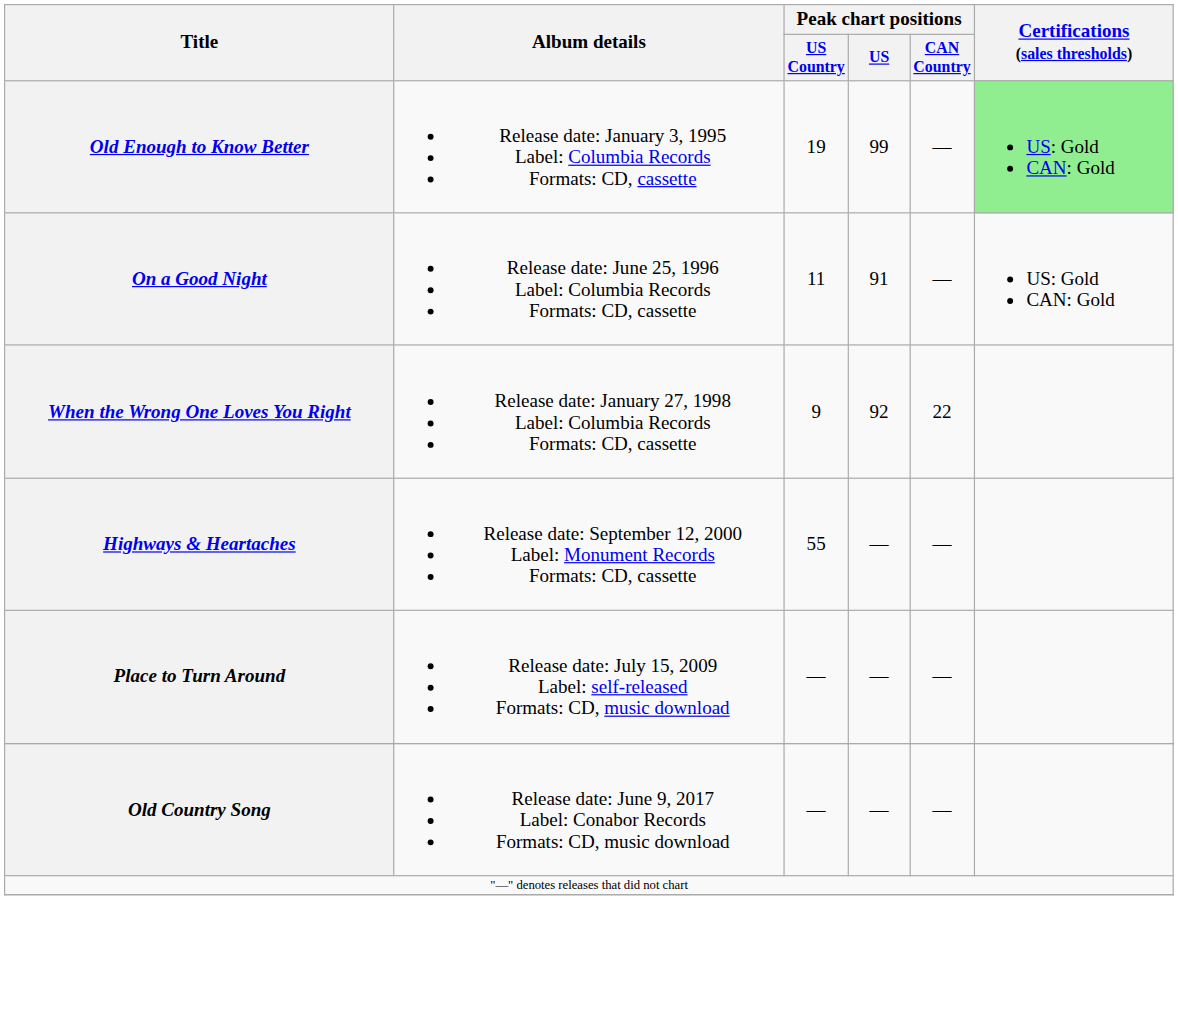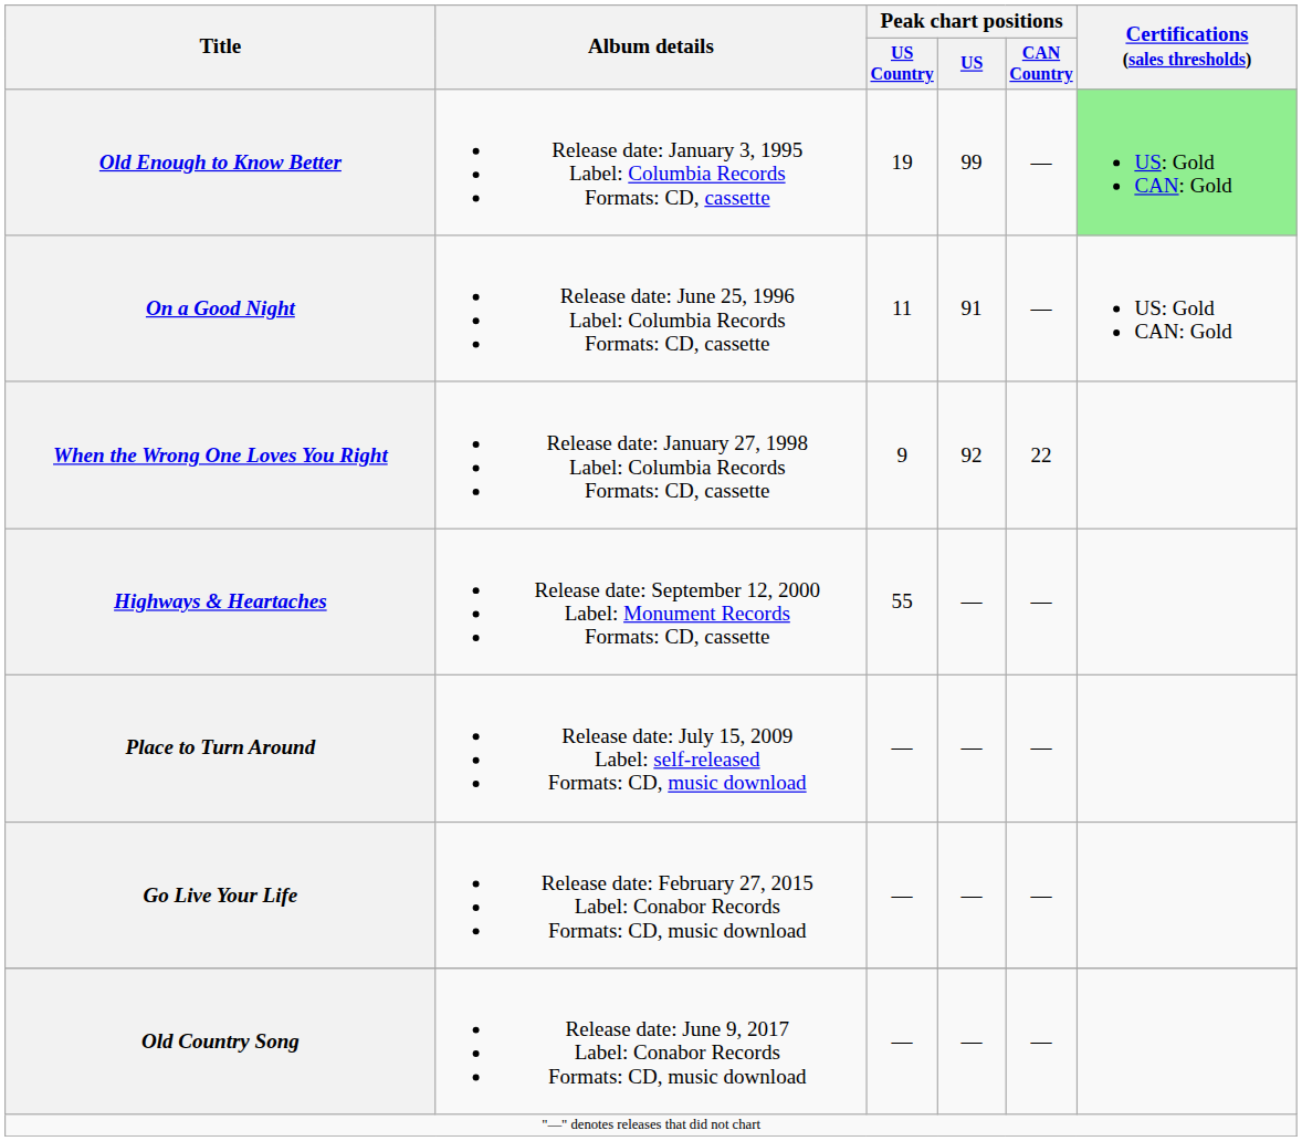+ row: Go Live Your Life | Release date: February 27, 2015 Label: Conabor Records Formats: CD, music download | — | — | —
